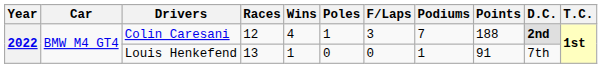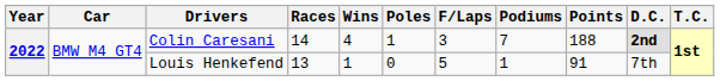Colin Caresani | Races: 12 -> 14
Louis Henkefend | F/Laps: 0 -> 5
